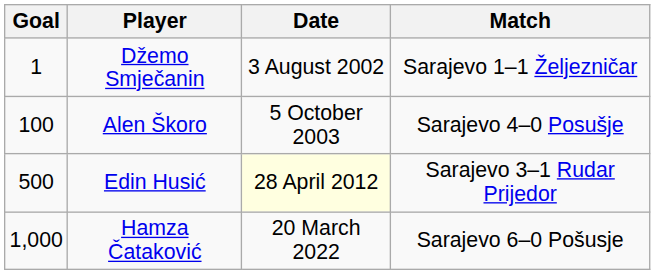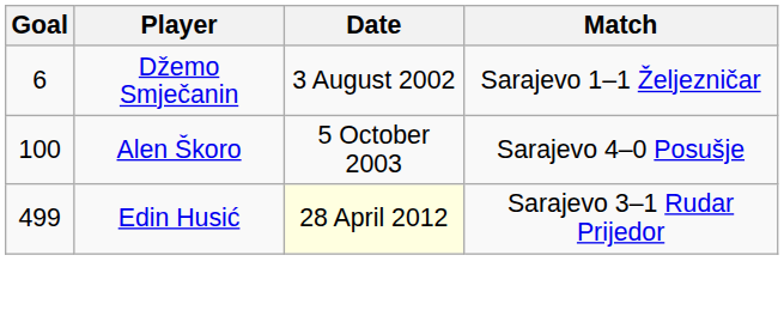Džemo Smječanin | Goal: 1 -> 6
Edin Husić | Goal: 500 -> 499
- row: 1,000 | Hamza Čataković | 20 March 2022 | Sarajevo 6–0 Pošusje
